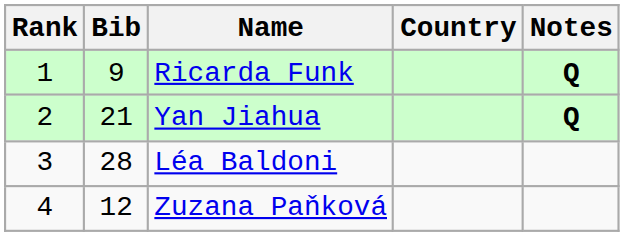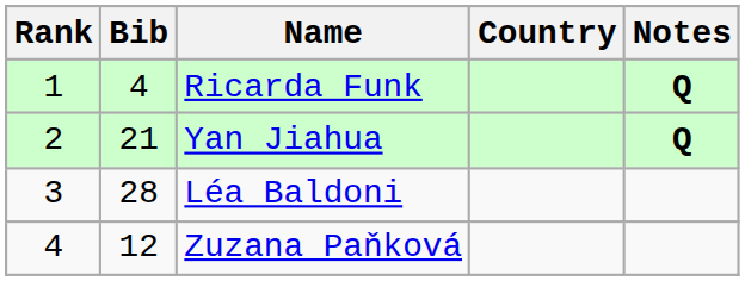Ricarda Funk | Bib: 9 -> 4
